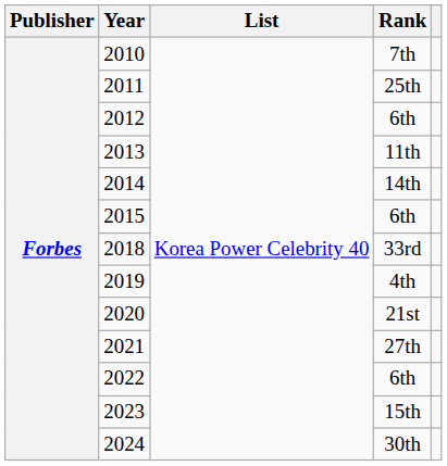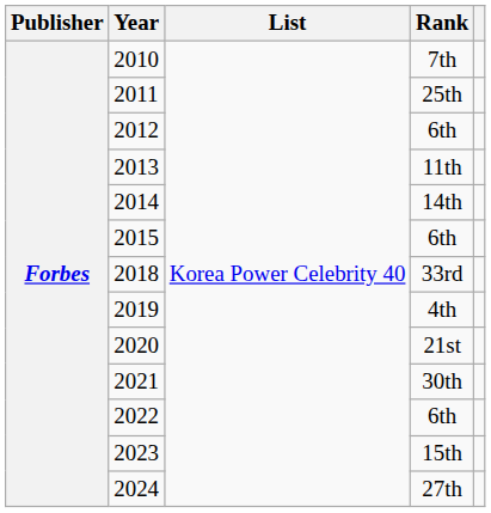2021 | Rank: 27th -> 30th
2024 | Rank: 30th -> 27th
